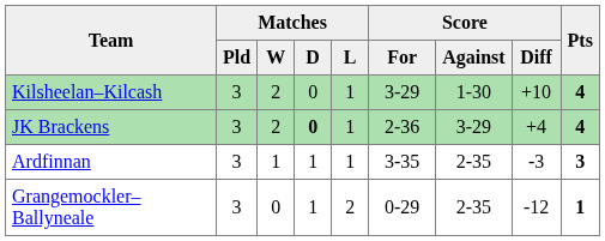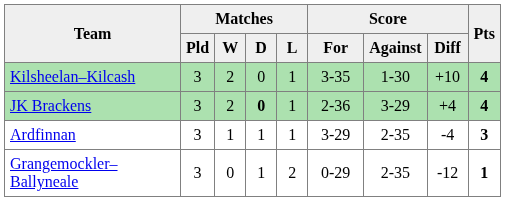Kilsheelan–Kilcash | Score / For: 3-29 -> 3-35
Ardfinnan | Score / For: 3-35 -> 3-29
Ardfinnan | Score / Diff: -3 -> -4
